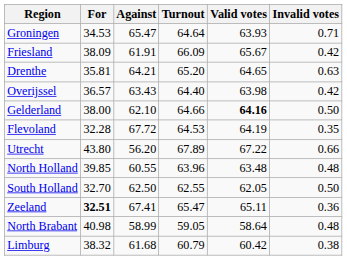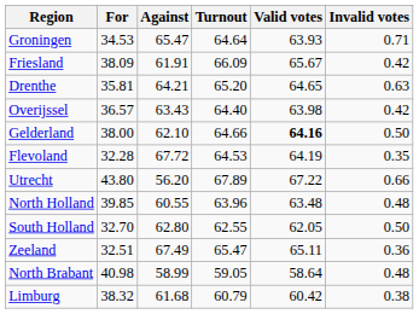South Holland | Against: 62.50 -> 62.80
Zeeland | For: bold -> normal
Zeeland | Against: 67.41 -> 67.49
